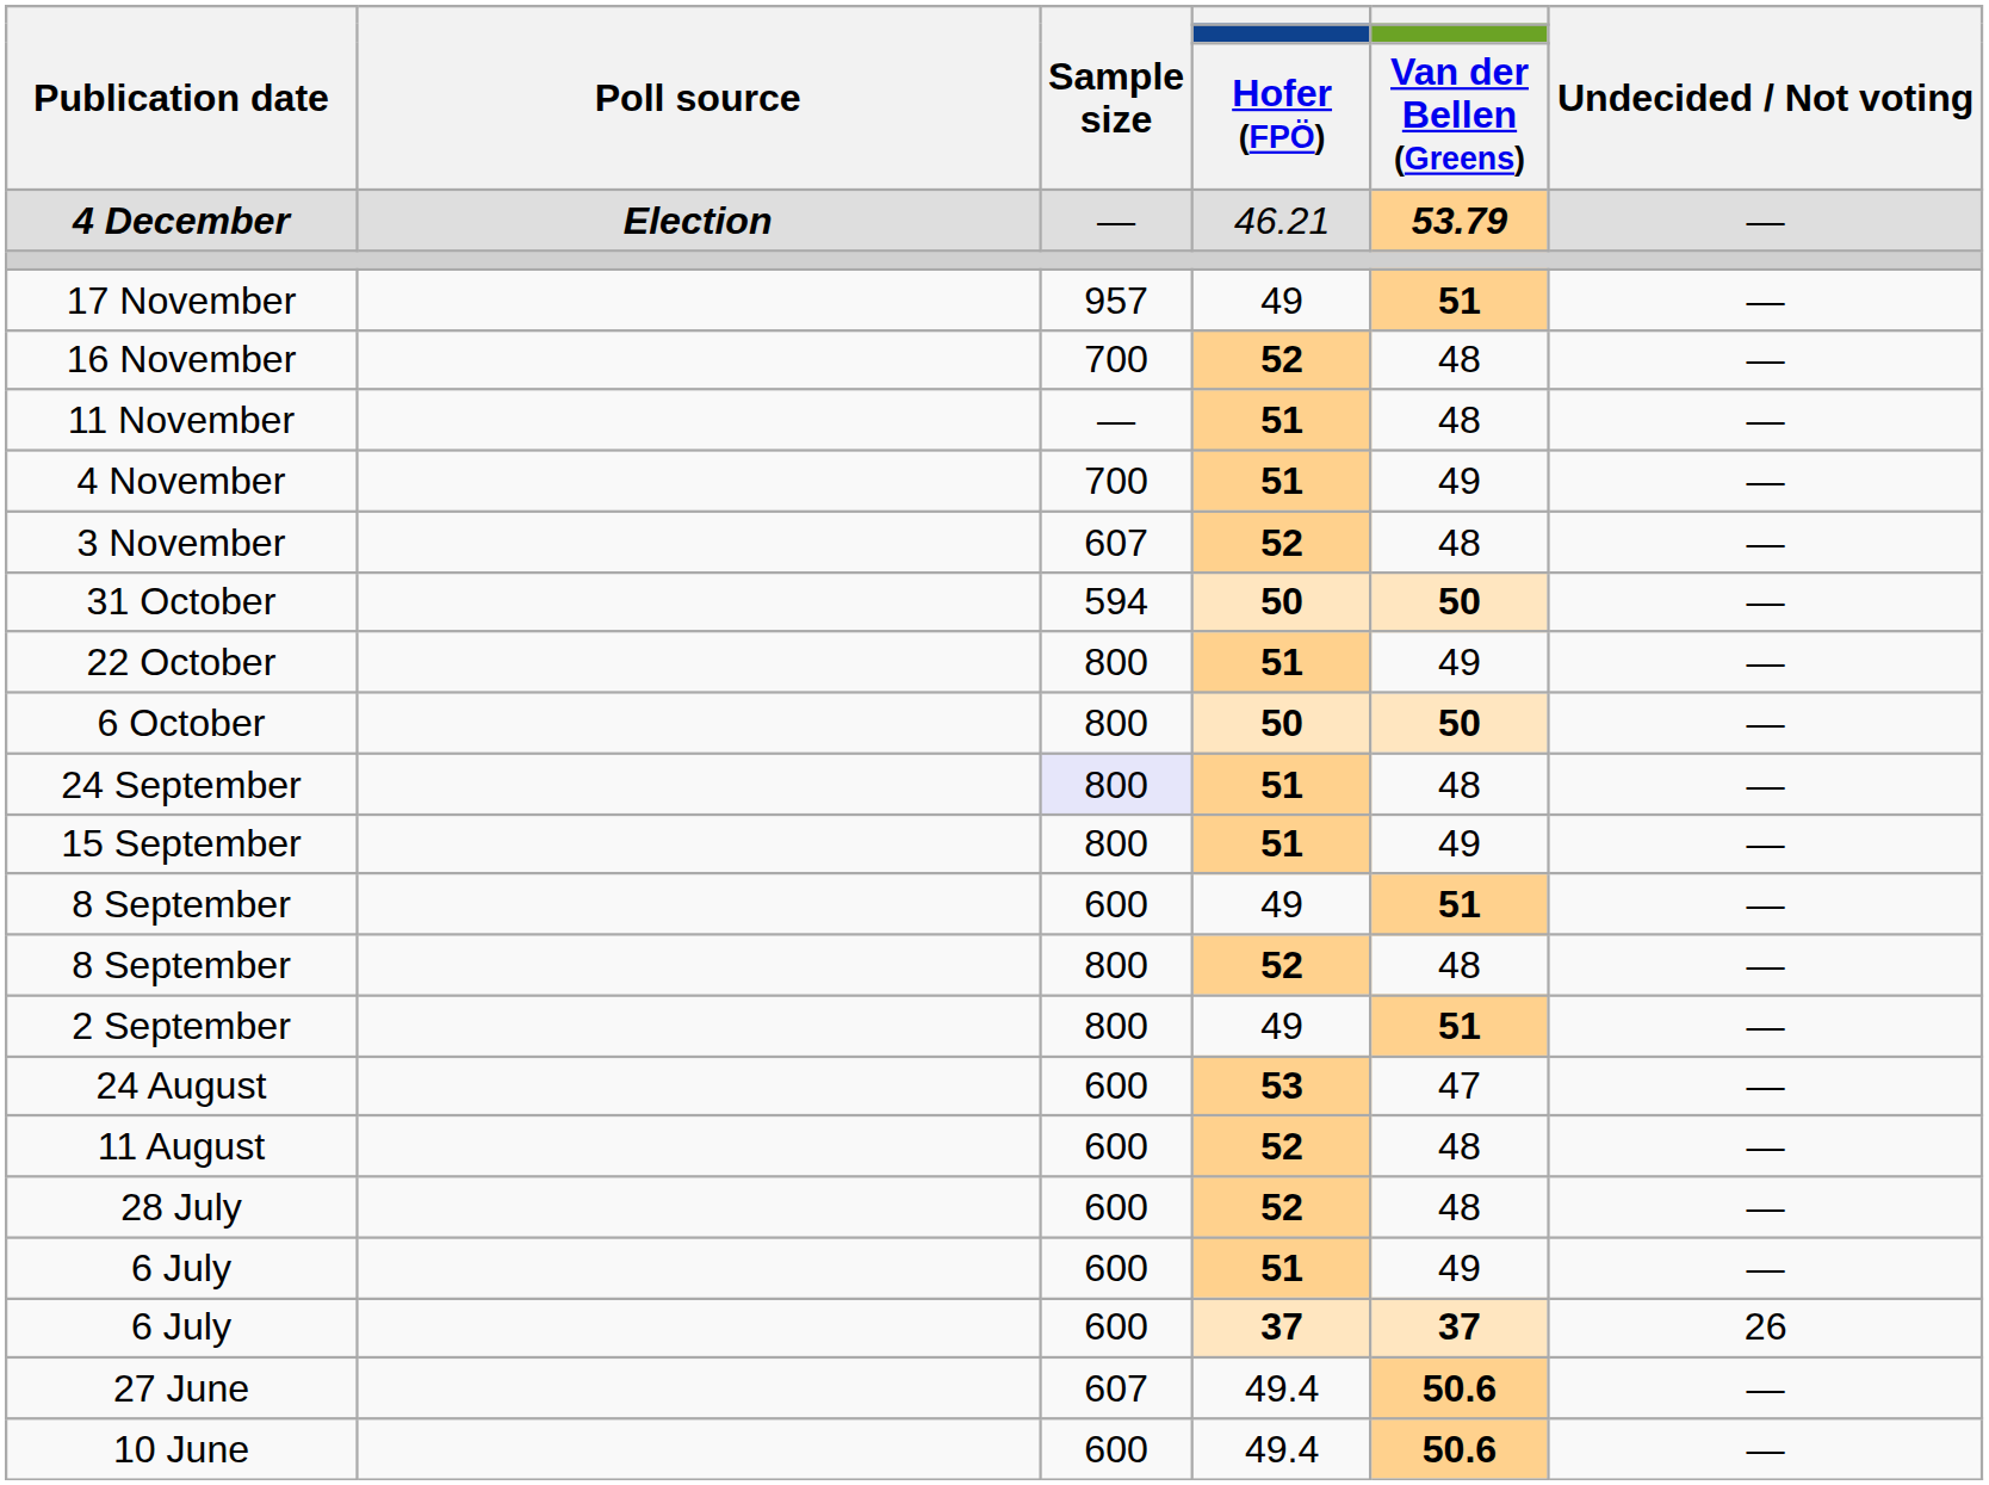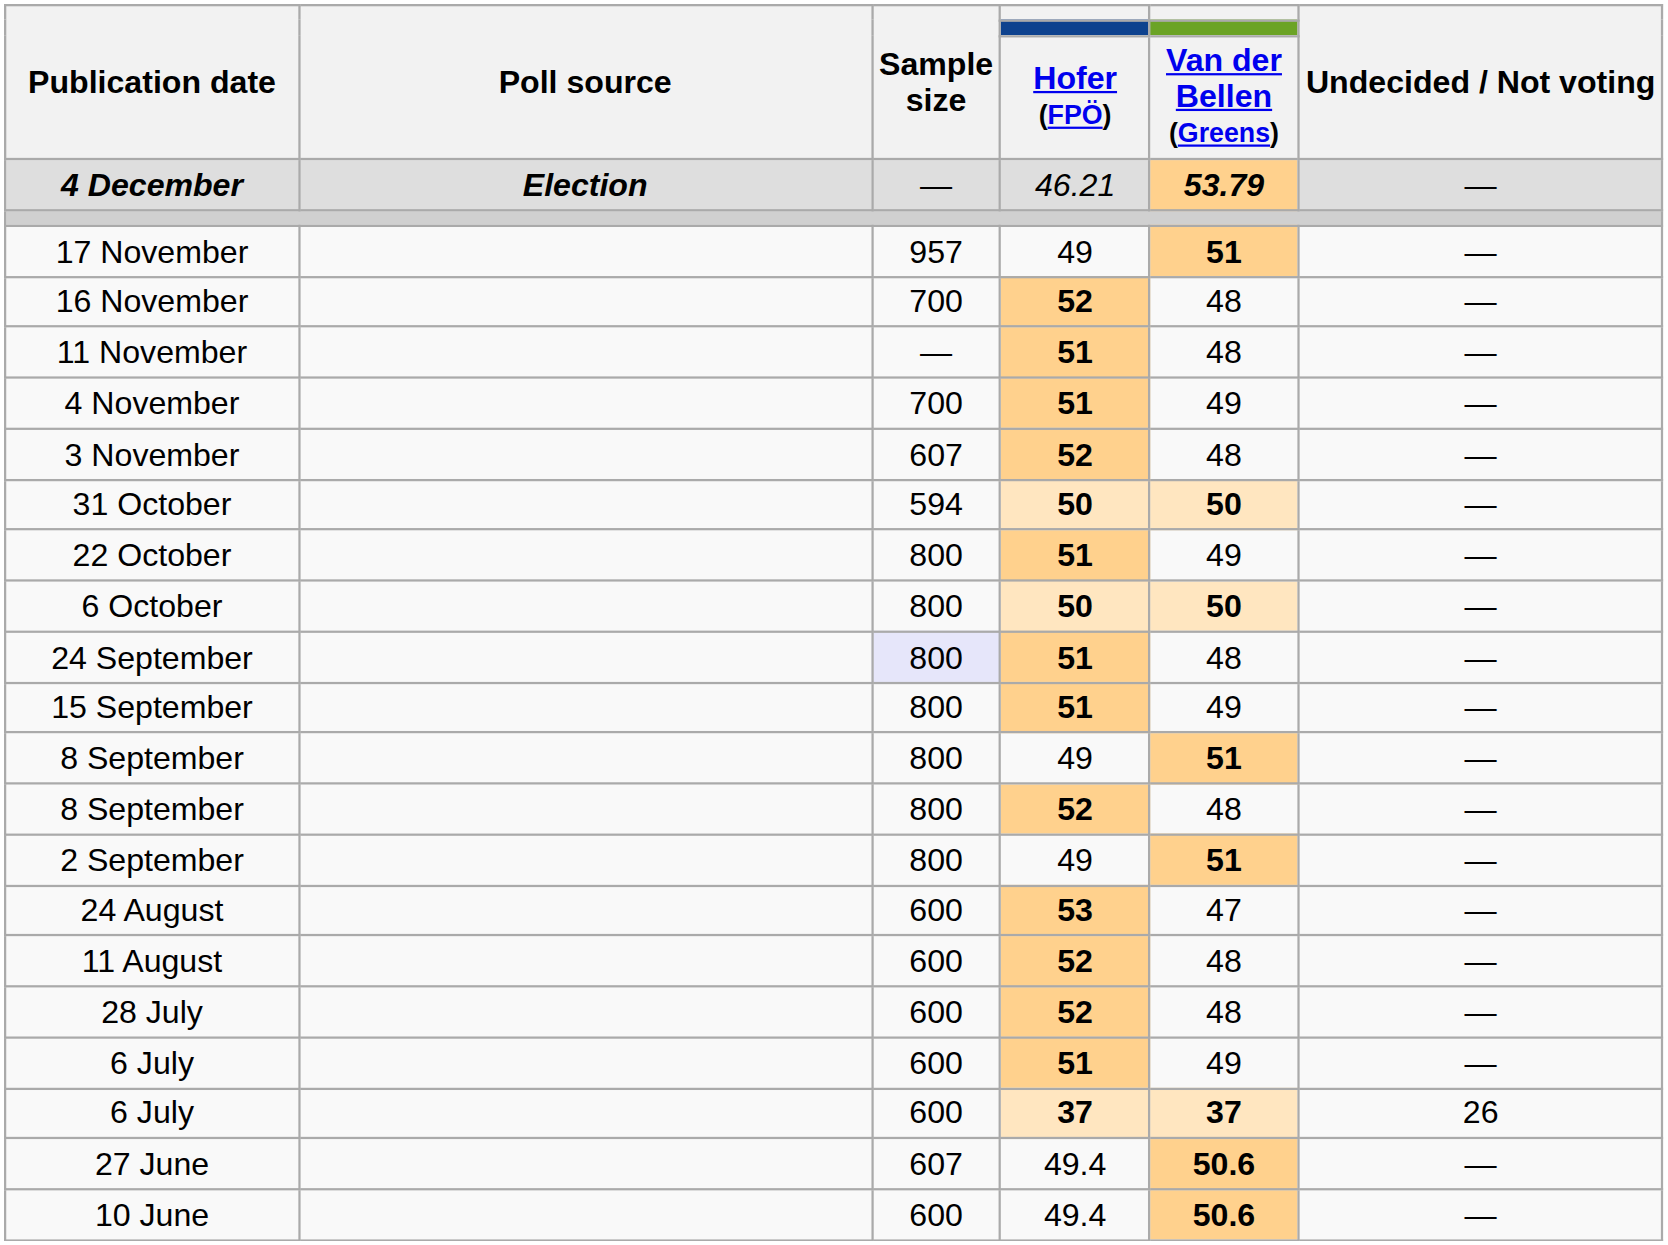8 September / 49 | Sample size: 600 -> 800
